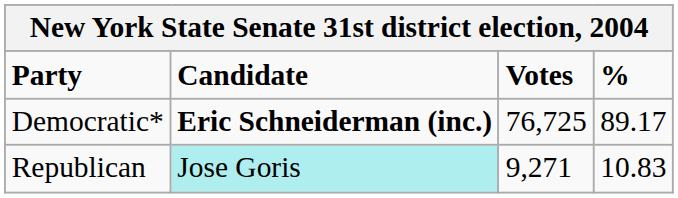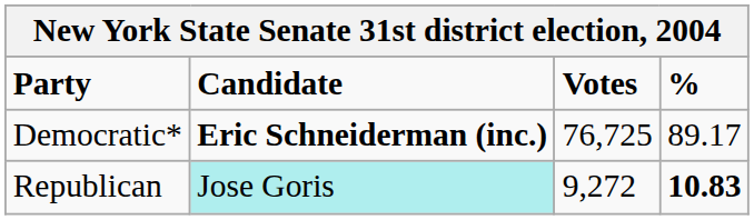Republican | Votes: 9,271 -> 9,272
Republican | %: normal -> bold
